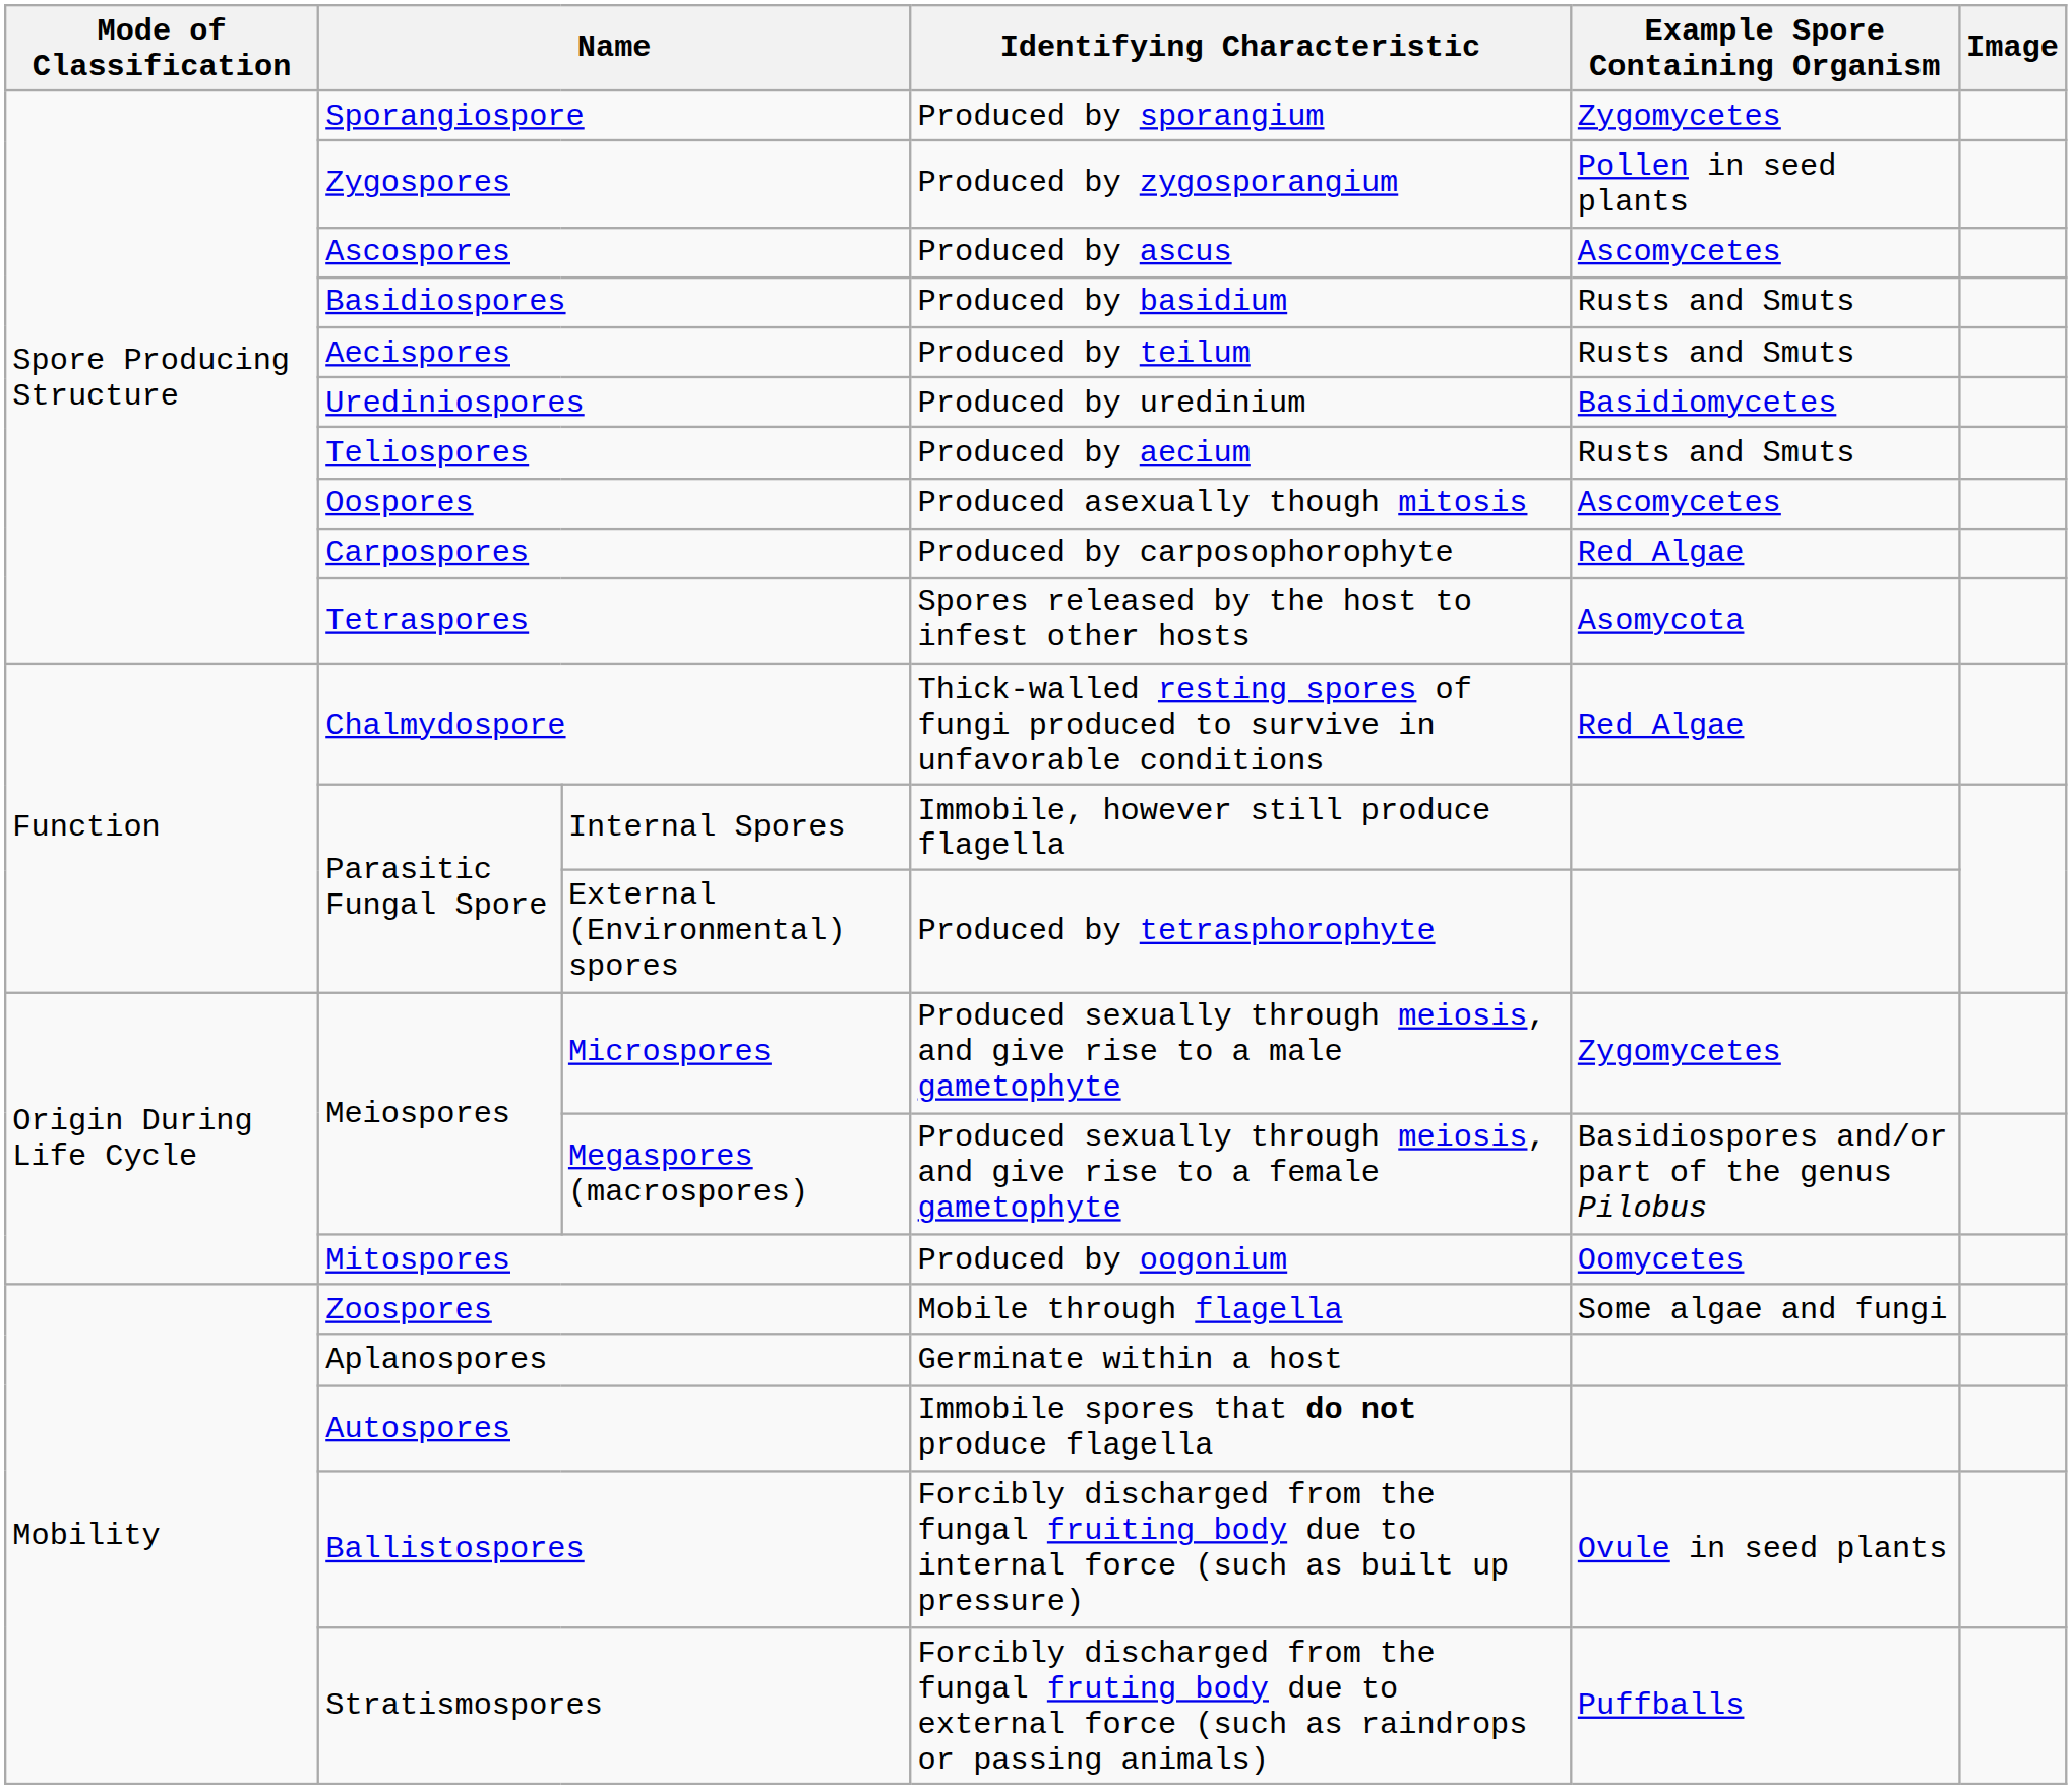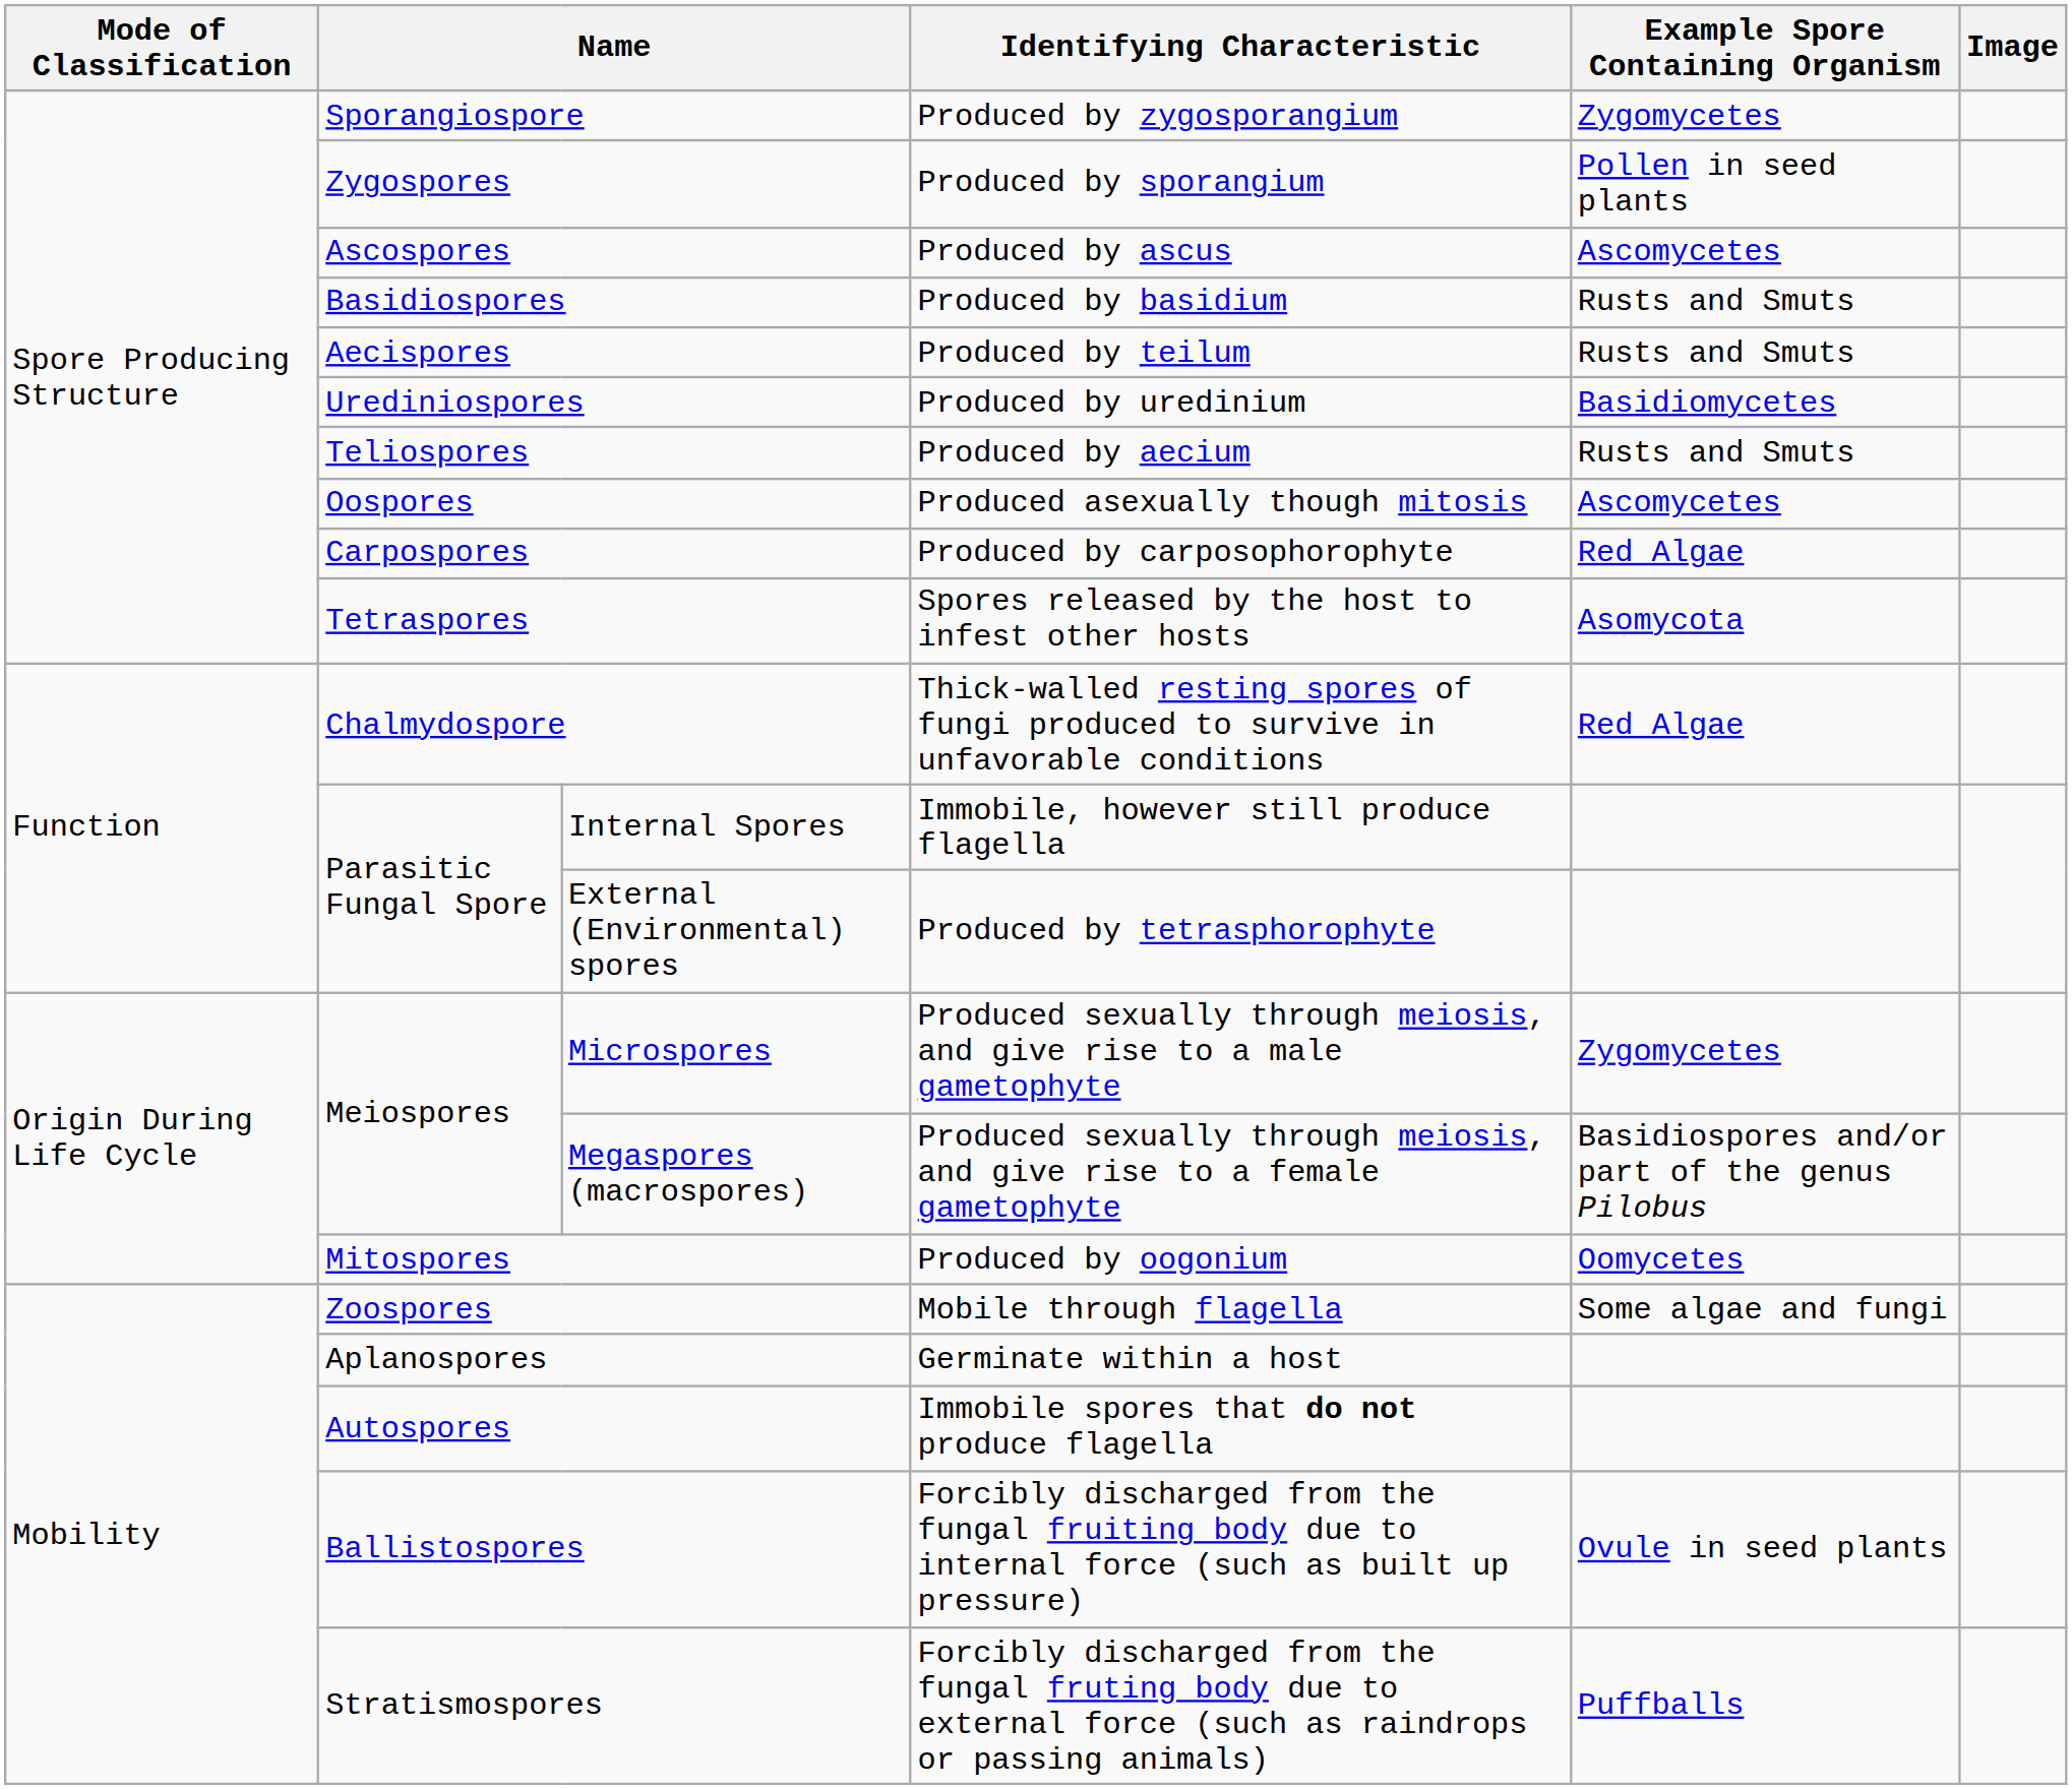Sporangiospore | Identifying Characteristic: Produced by sporangium -> Produced by zygosporangium
Zygospores | Identifying Characteristic: Produced by zygosporangium -> Produced by sporangium
